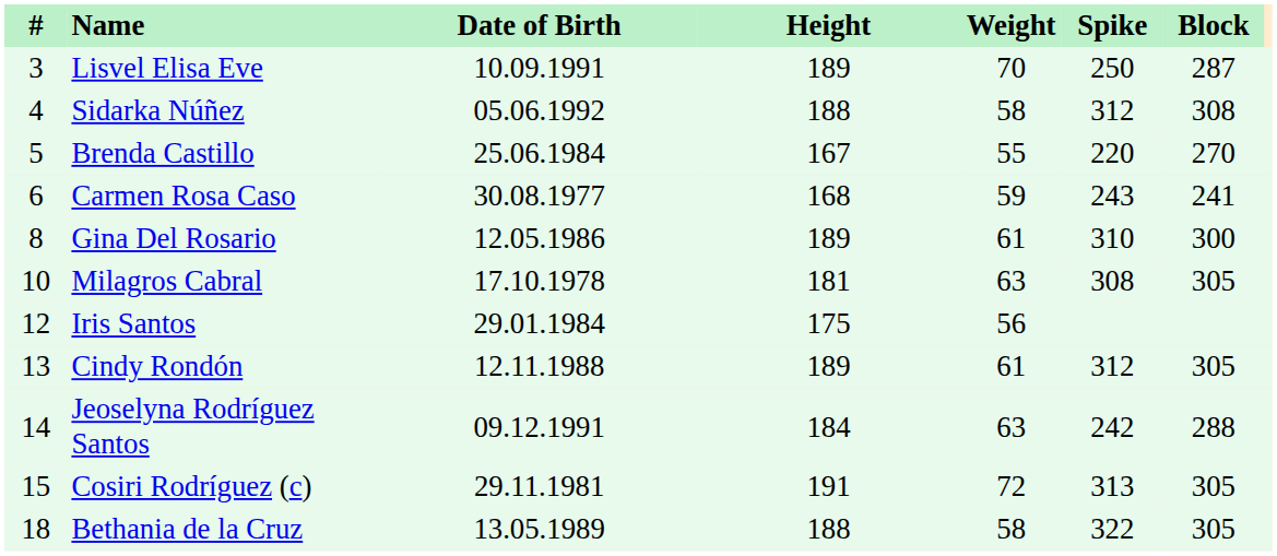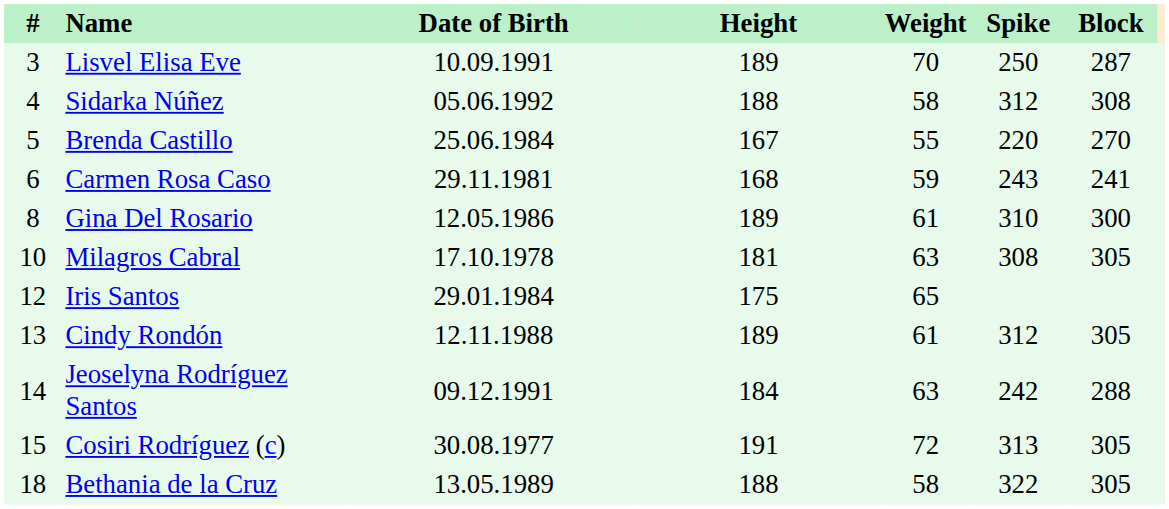Carmen Rosa Caso | Date of Birth: 30.08.1977 -> 29.11.1981
Iris Santos | Weight: 56 -> 65
Cosiri Rodríguez (c) | Date of Birth: 29.11.1981 -> 30.08.1977
